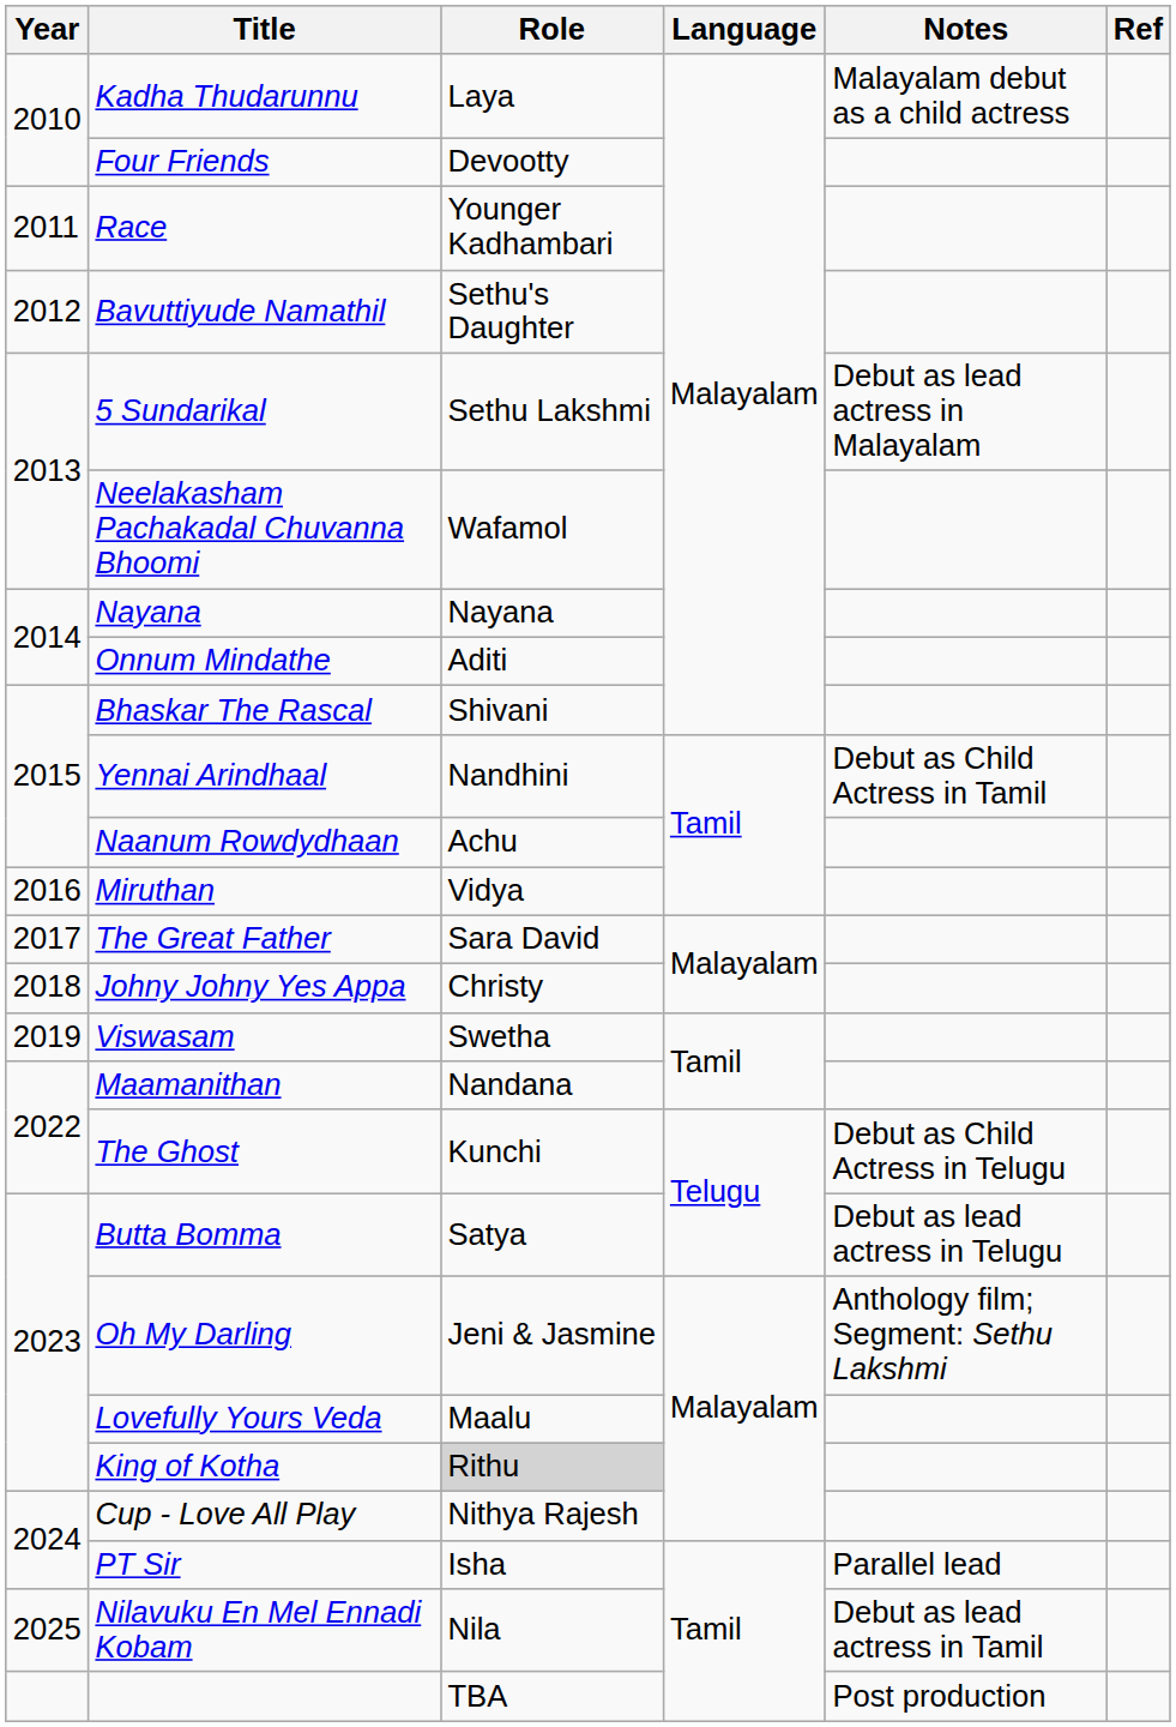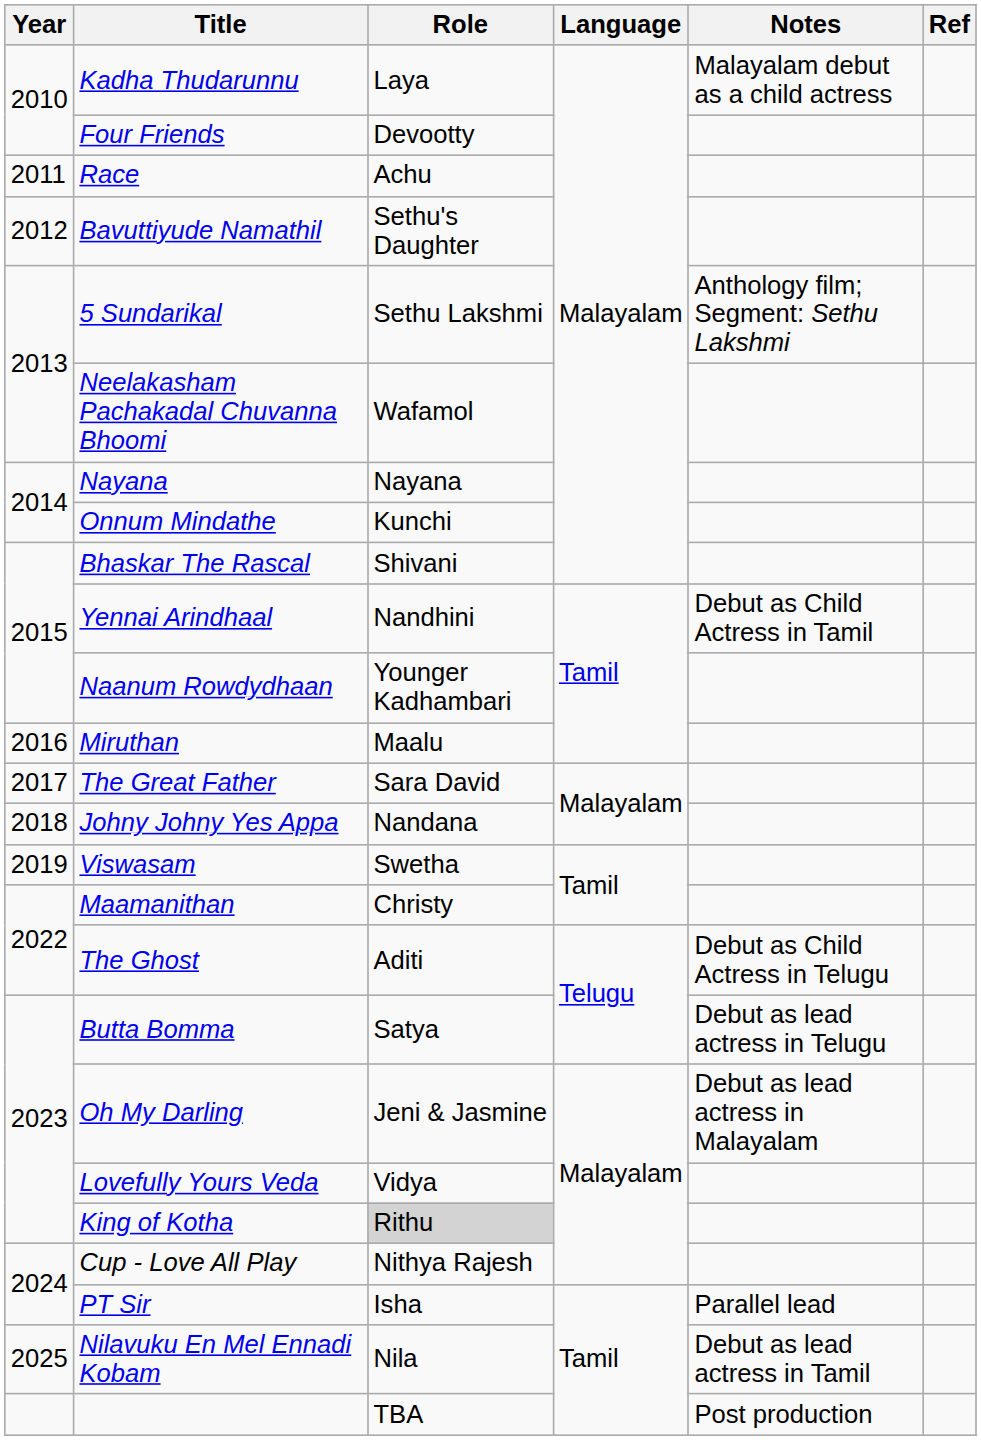Race | Role: Younger Kadhambari -> Achu
5 Sundarikal | Notes: Debut as lead actress in Malayalam -> Anthology film; Segment: Sethu Lakshmi
Onnum Mindathe | Role: Aditi -> Kunchi
Naanum Rowdydhaan | Role: Achu -> Younger Kadhambari
Miruthan | Role: Vidya -> Maalu
Johny Johny Yes Appa | Role: Christy -> Nandana
Maamanithan | Role: Nandana -> Christy
The Ghost | Role: Kunchi -> Aditi
Oh My Darling | Notes: Anthology film; Segment: Sethu Lakshmi -> Debut as lead actress in Malayalam
Lovefully Yours Veda | Role: Maalu -> Vidya
